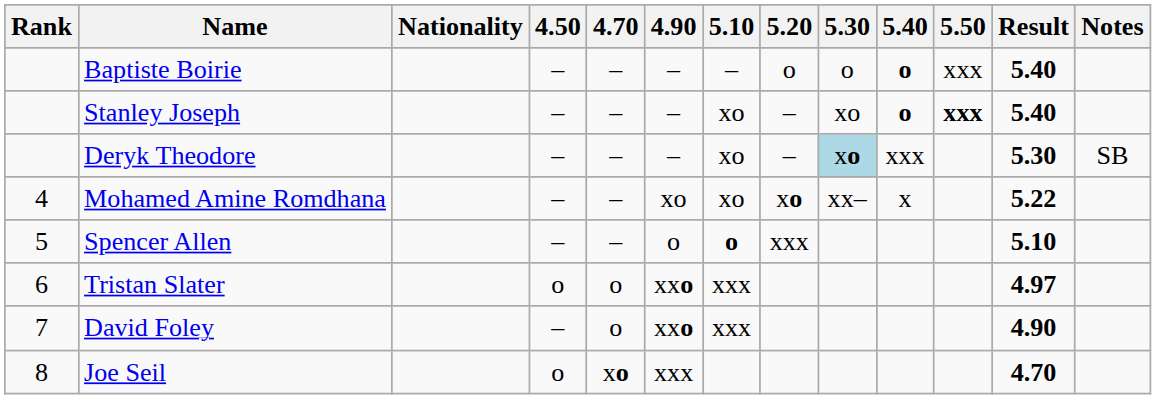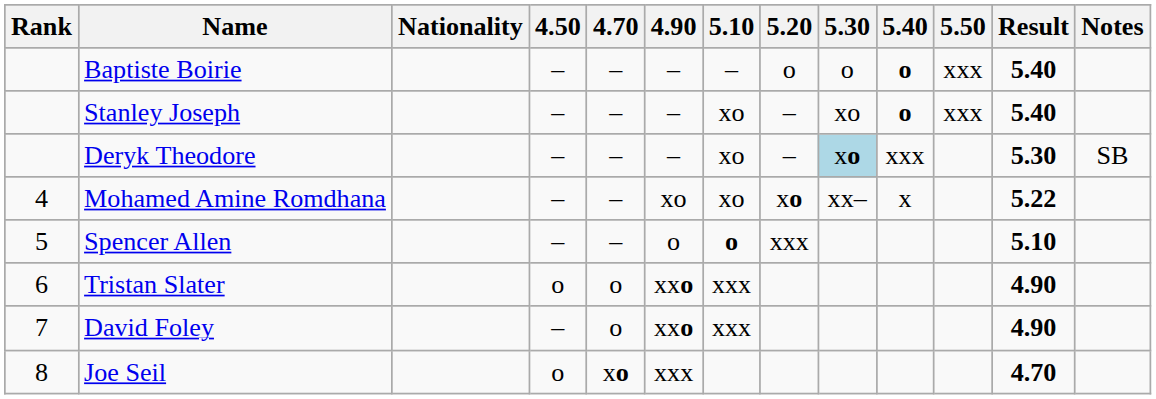Stanley Joseph | 5.50: bold -> normal
Tristan Slater | Result: 4.97 -> 4.90
